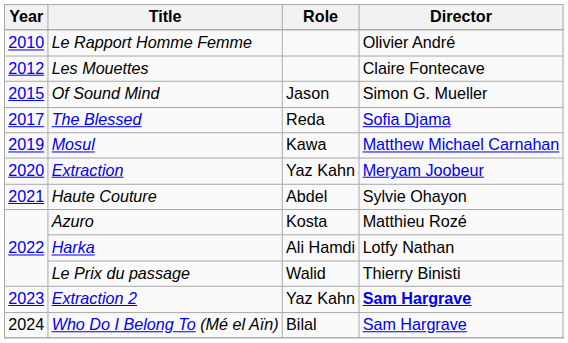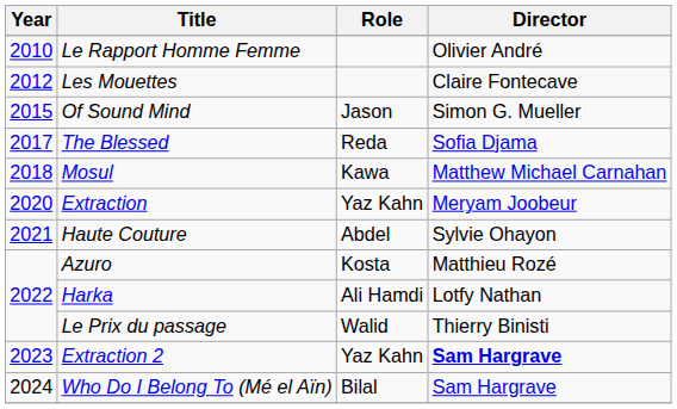Mosul | Year: 2019 -> 2018
